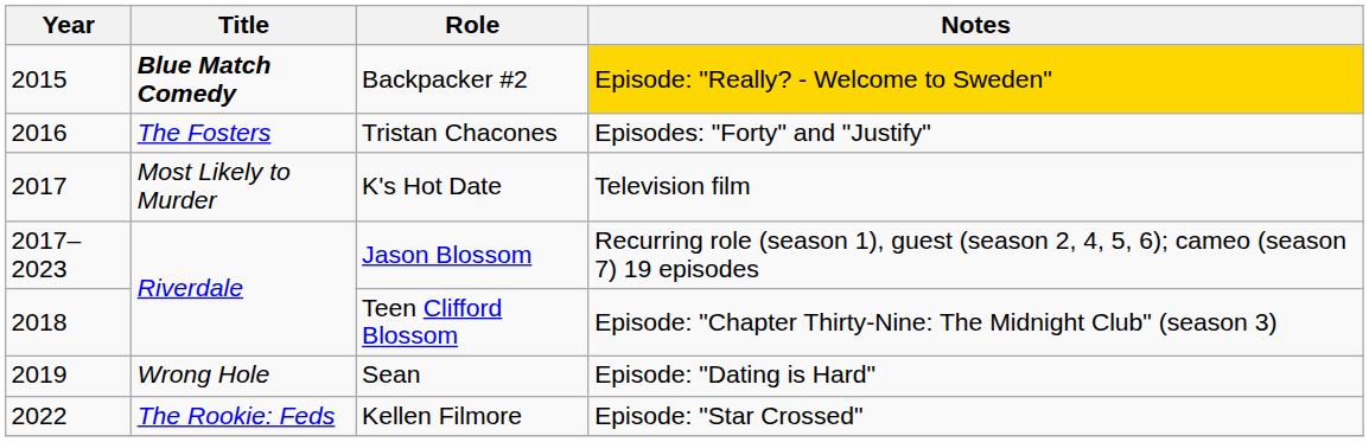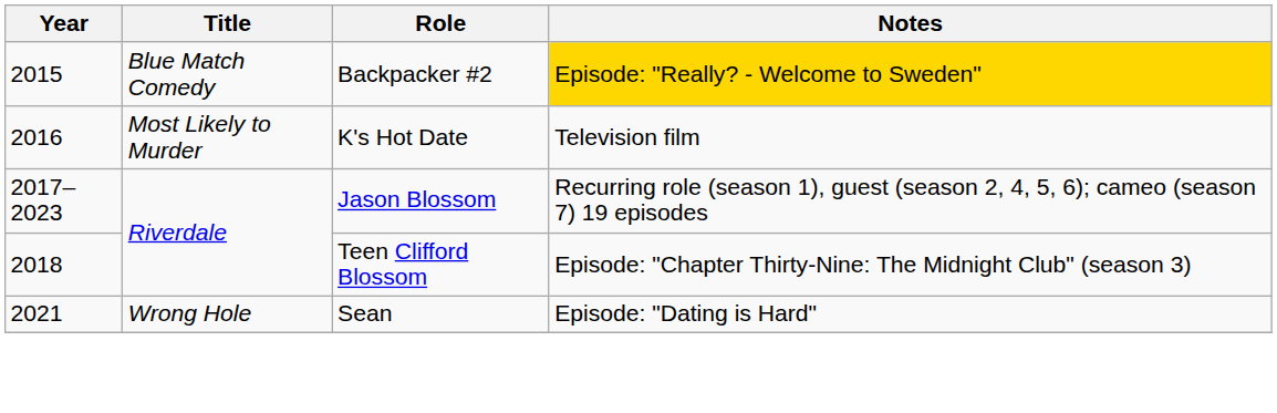Backpacker #2 | Title: bold -> normal
- row: 2016 | The Fosters | Tristan Chacones | Episodes: "Forty" and "Justify"
K's Hot Date | Year: 2017 -> 2016
Sean | Year: 2019 -> 2021
- row: 2022 | The Rookie: Feds | Kellen Filmore | Episode: "Star Crossed"
